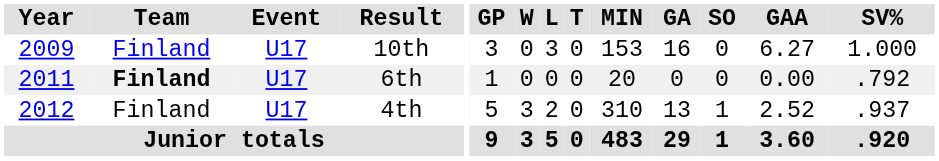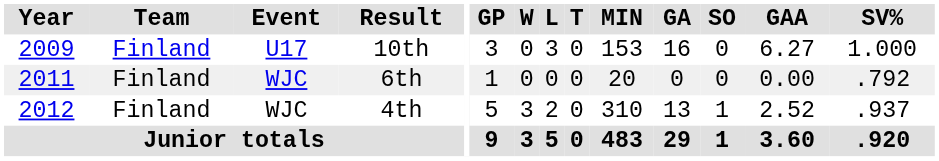6th | Team: bold -> normal
6th | Event: U17 -> WJC
4th | Event: U17 -> WJC
